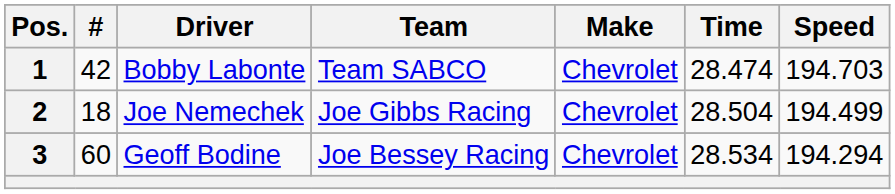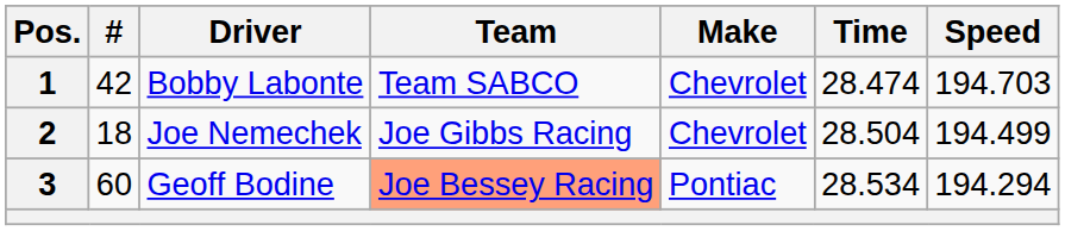3 | Team: no background -> lightsalmon background
3 | Make: Chevrolet -> Pontiac
